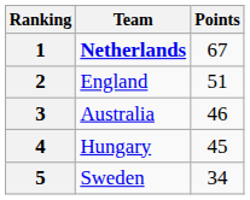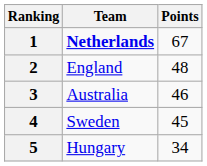2 | Points: 51 -> 48
4 | Team: Hungary -> Sweden
5 | Team: Sweden -> Hungary
